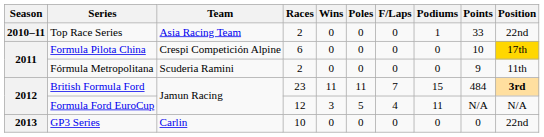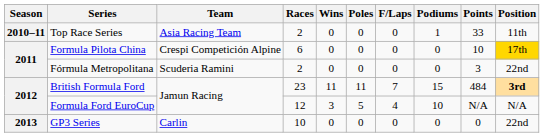Top Race Series | Position: 22nd -> 11th
Fórmula Metropolitana | Points: 9 -> 3
Fórmula Metropolitana | Position: 11th -> 22nd
Formula Ford EuroCup | Podiums: 11 -> 10
